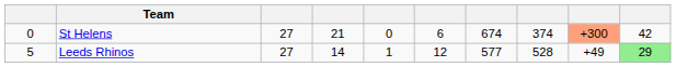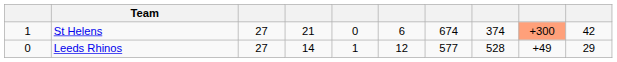St Helens | column 1: 0 -> 1
Leeds Rhinos | column 1: 5 -> 0
Leeds Rhinos | column 10: lightgreen background -> no background
